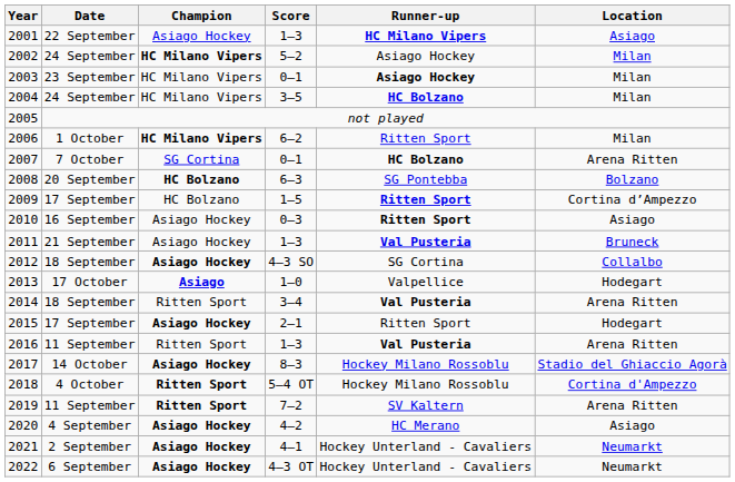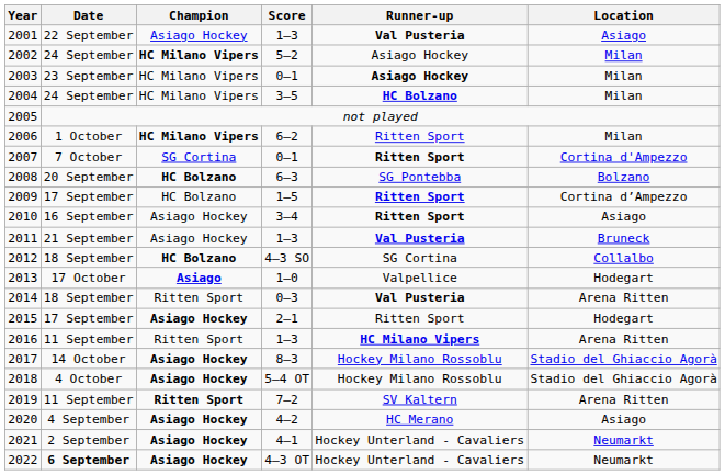2001 | Runner-up: HC Milano Vipers -> Val Pusteria
2007 | Runner-up: HC Bolzano -> Ritten Sport
2007 | Location: Arena Ritten -> Cortina d'Ampezzo
2010 | Score: 0–3 -> 3–4
2012 | Champion: Asiago Hockey -> HC Bolzano
2014 | Score: 3–4 -> 0–3
2016 | Runner-up: Val Pusteria -> HC Milano Vipers
2018 | Champion: Ritten Sport -> Asiago Hockey
2018 | Location: Cortina d'Ampezzo -> Stadio del Ghiaccio Agorà
2022 | Date: normal -> bold
